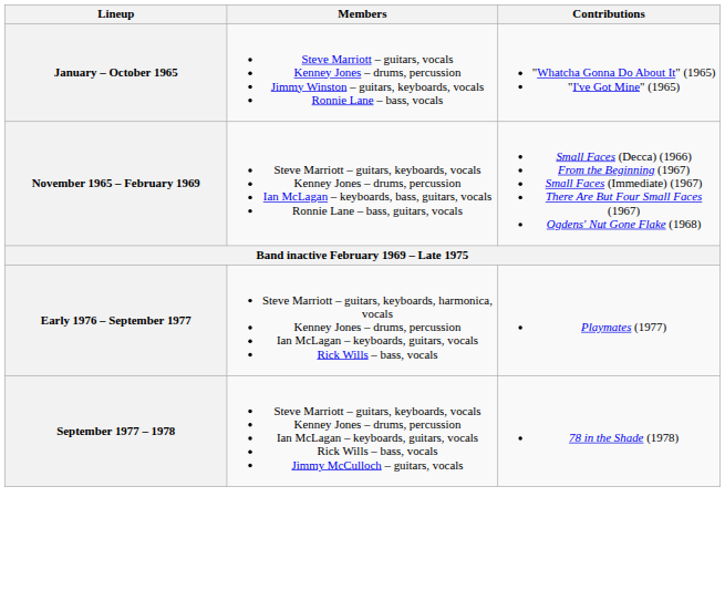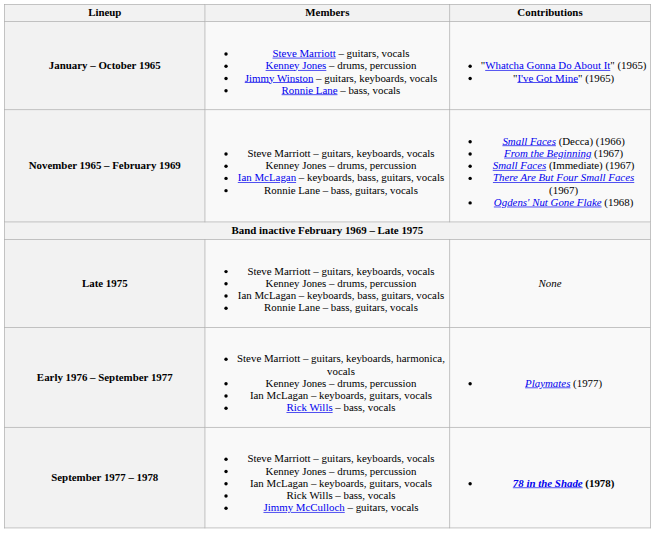+ row: Late 1975 | Steve Marriott – guitars, keyboards, vocals Kenney Jones – drums, percussion Ian McLagan – keyboards, bass, guitars, vocals Ronnie Lane – bass, guitars, vocals | None
September 1977 – 1978 | Contributions: normal -> bold
